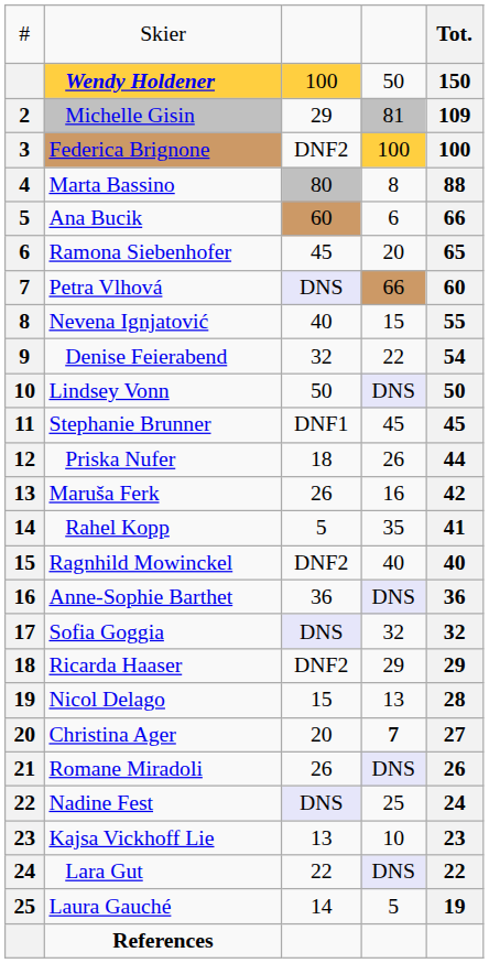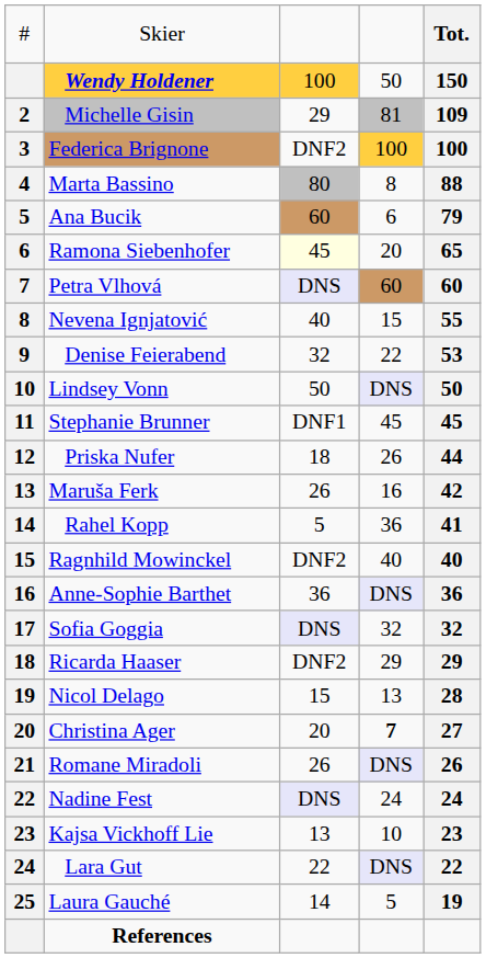Ana Bucik | column 5: 66 -> 79
Ramona Siebenhofer | column 3: no background -> lightyellow background
Petra Vlhová | column 4: 66 -> 60
Denise Feierabend | column 5: 54 -> 53
Rahel Kopp | column 4: 35 -> 36
Nadine Fest | column 4: 25 -> 24
